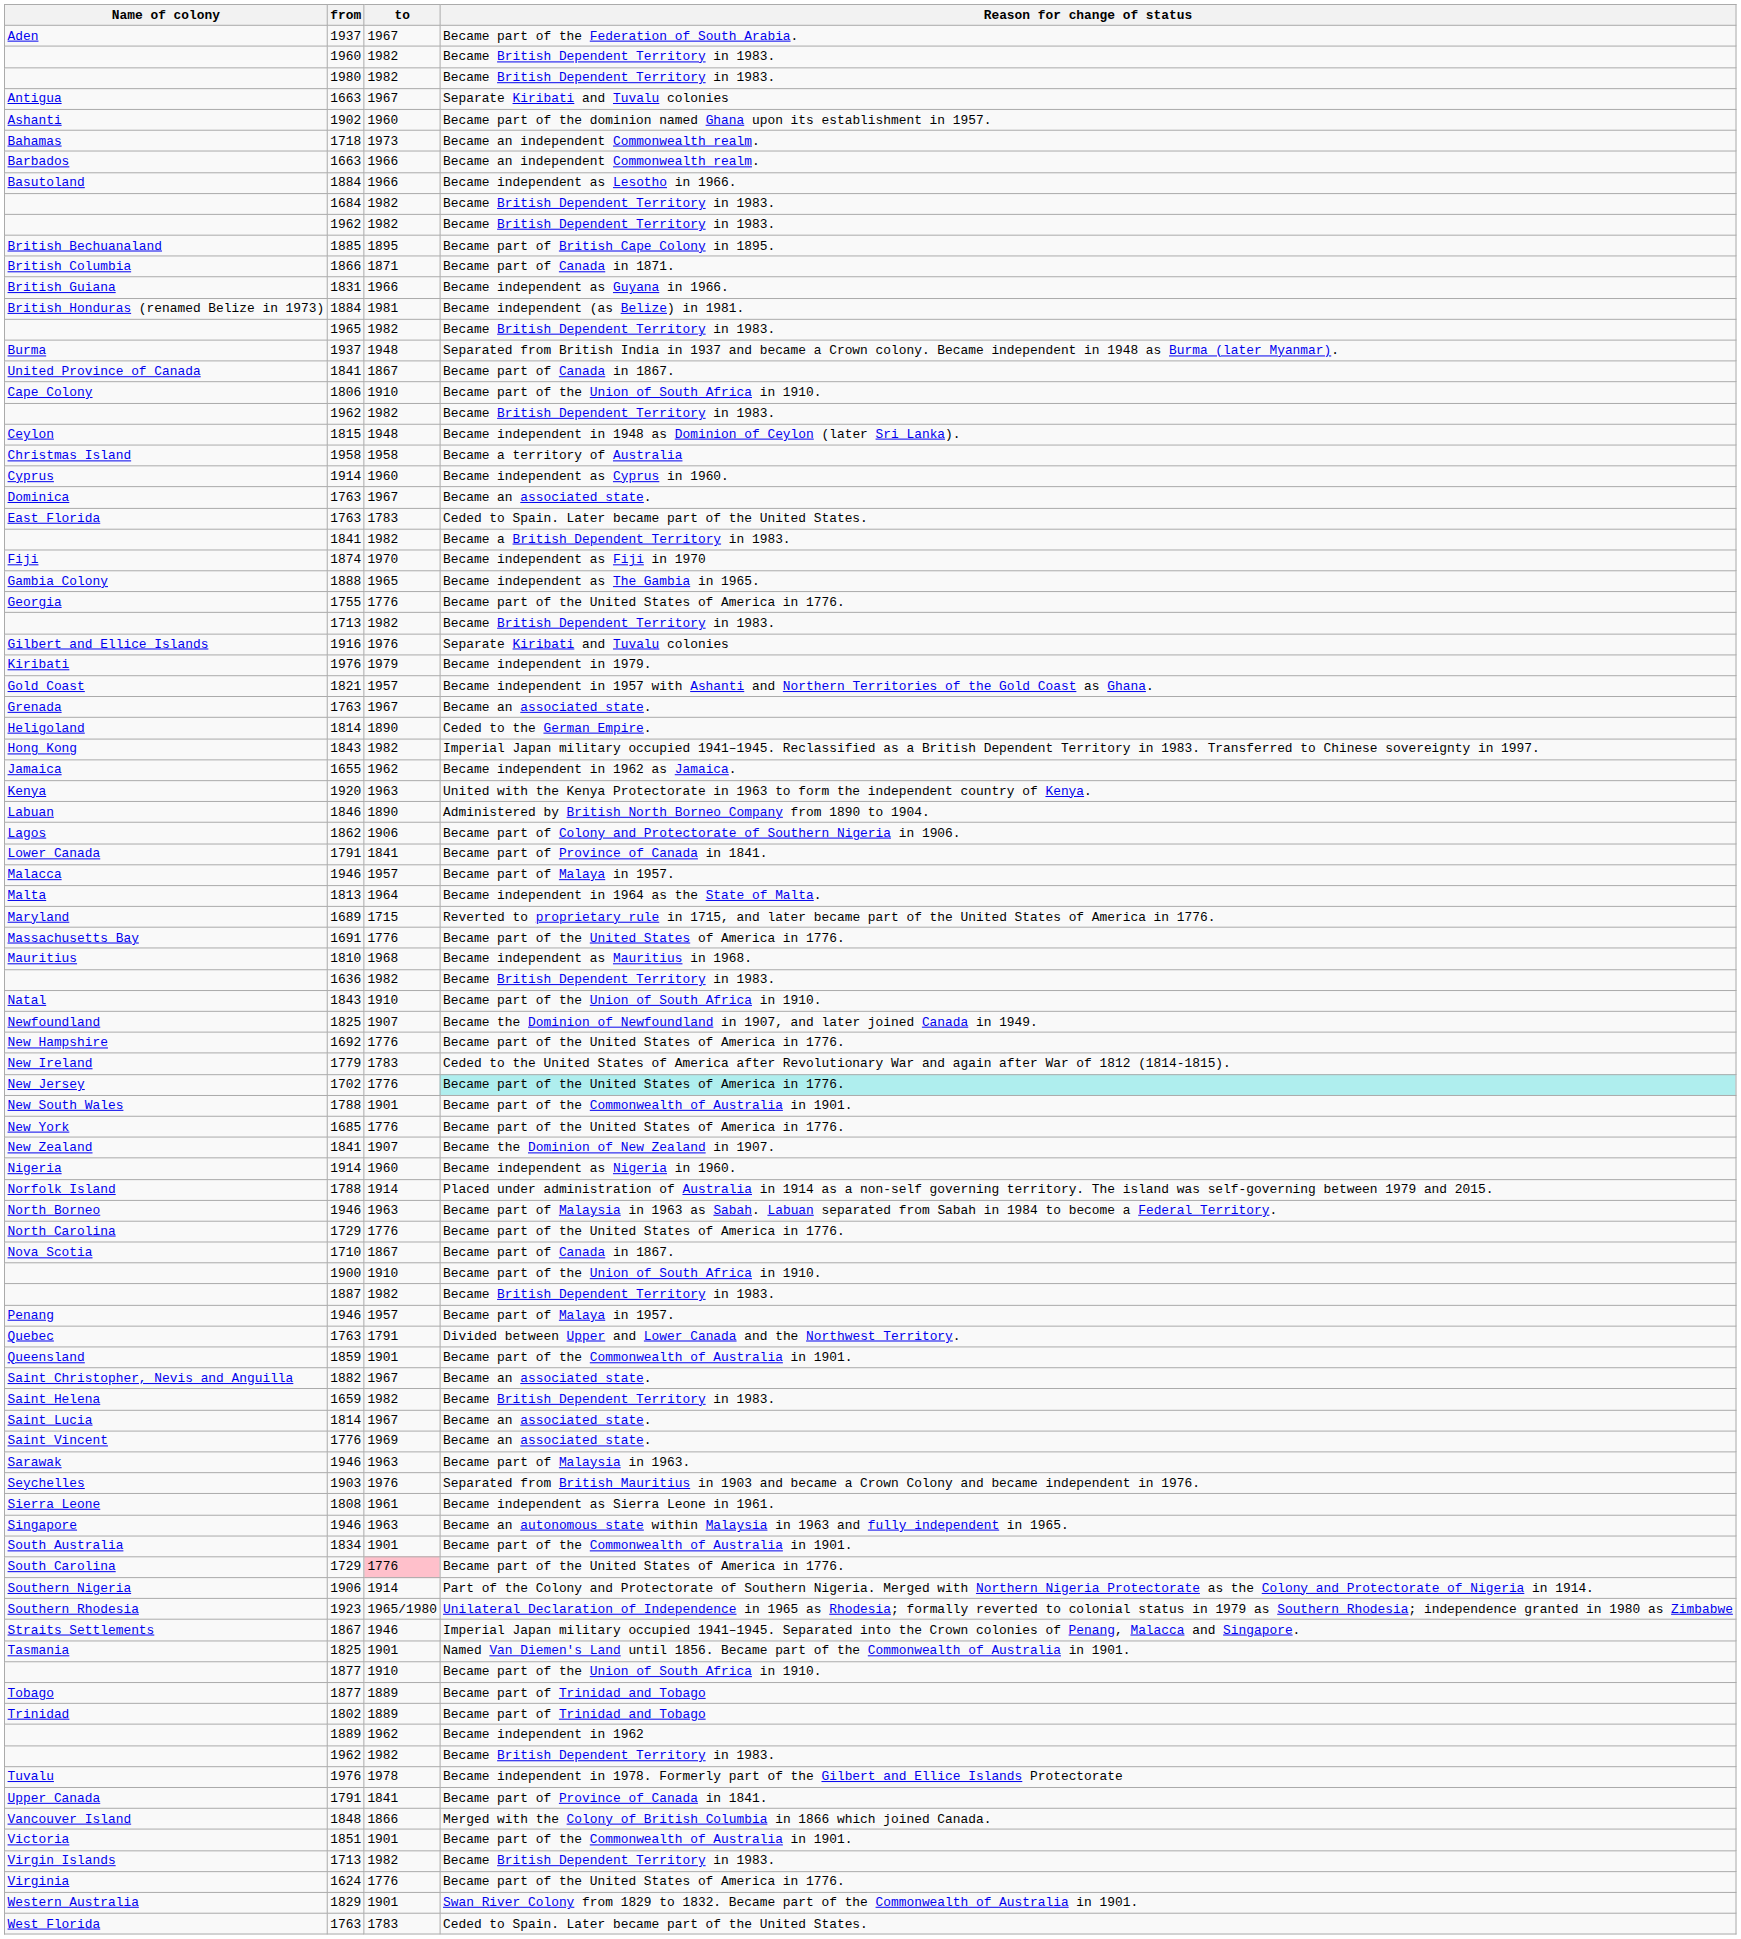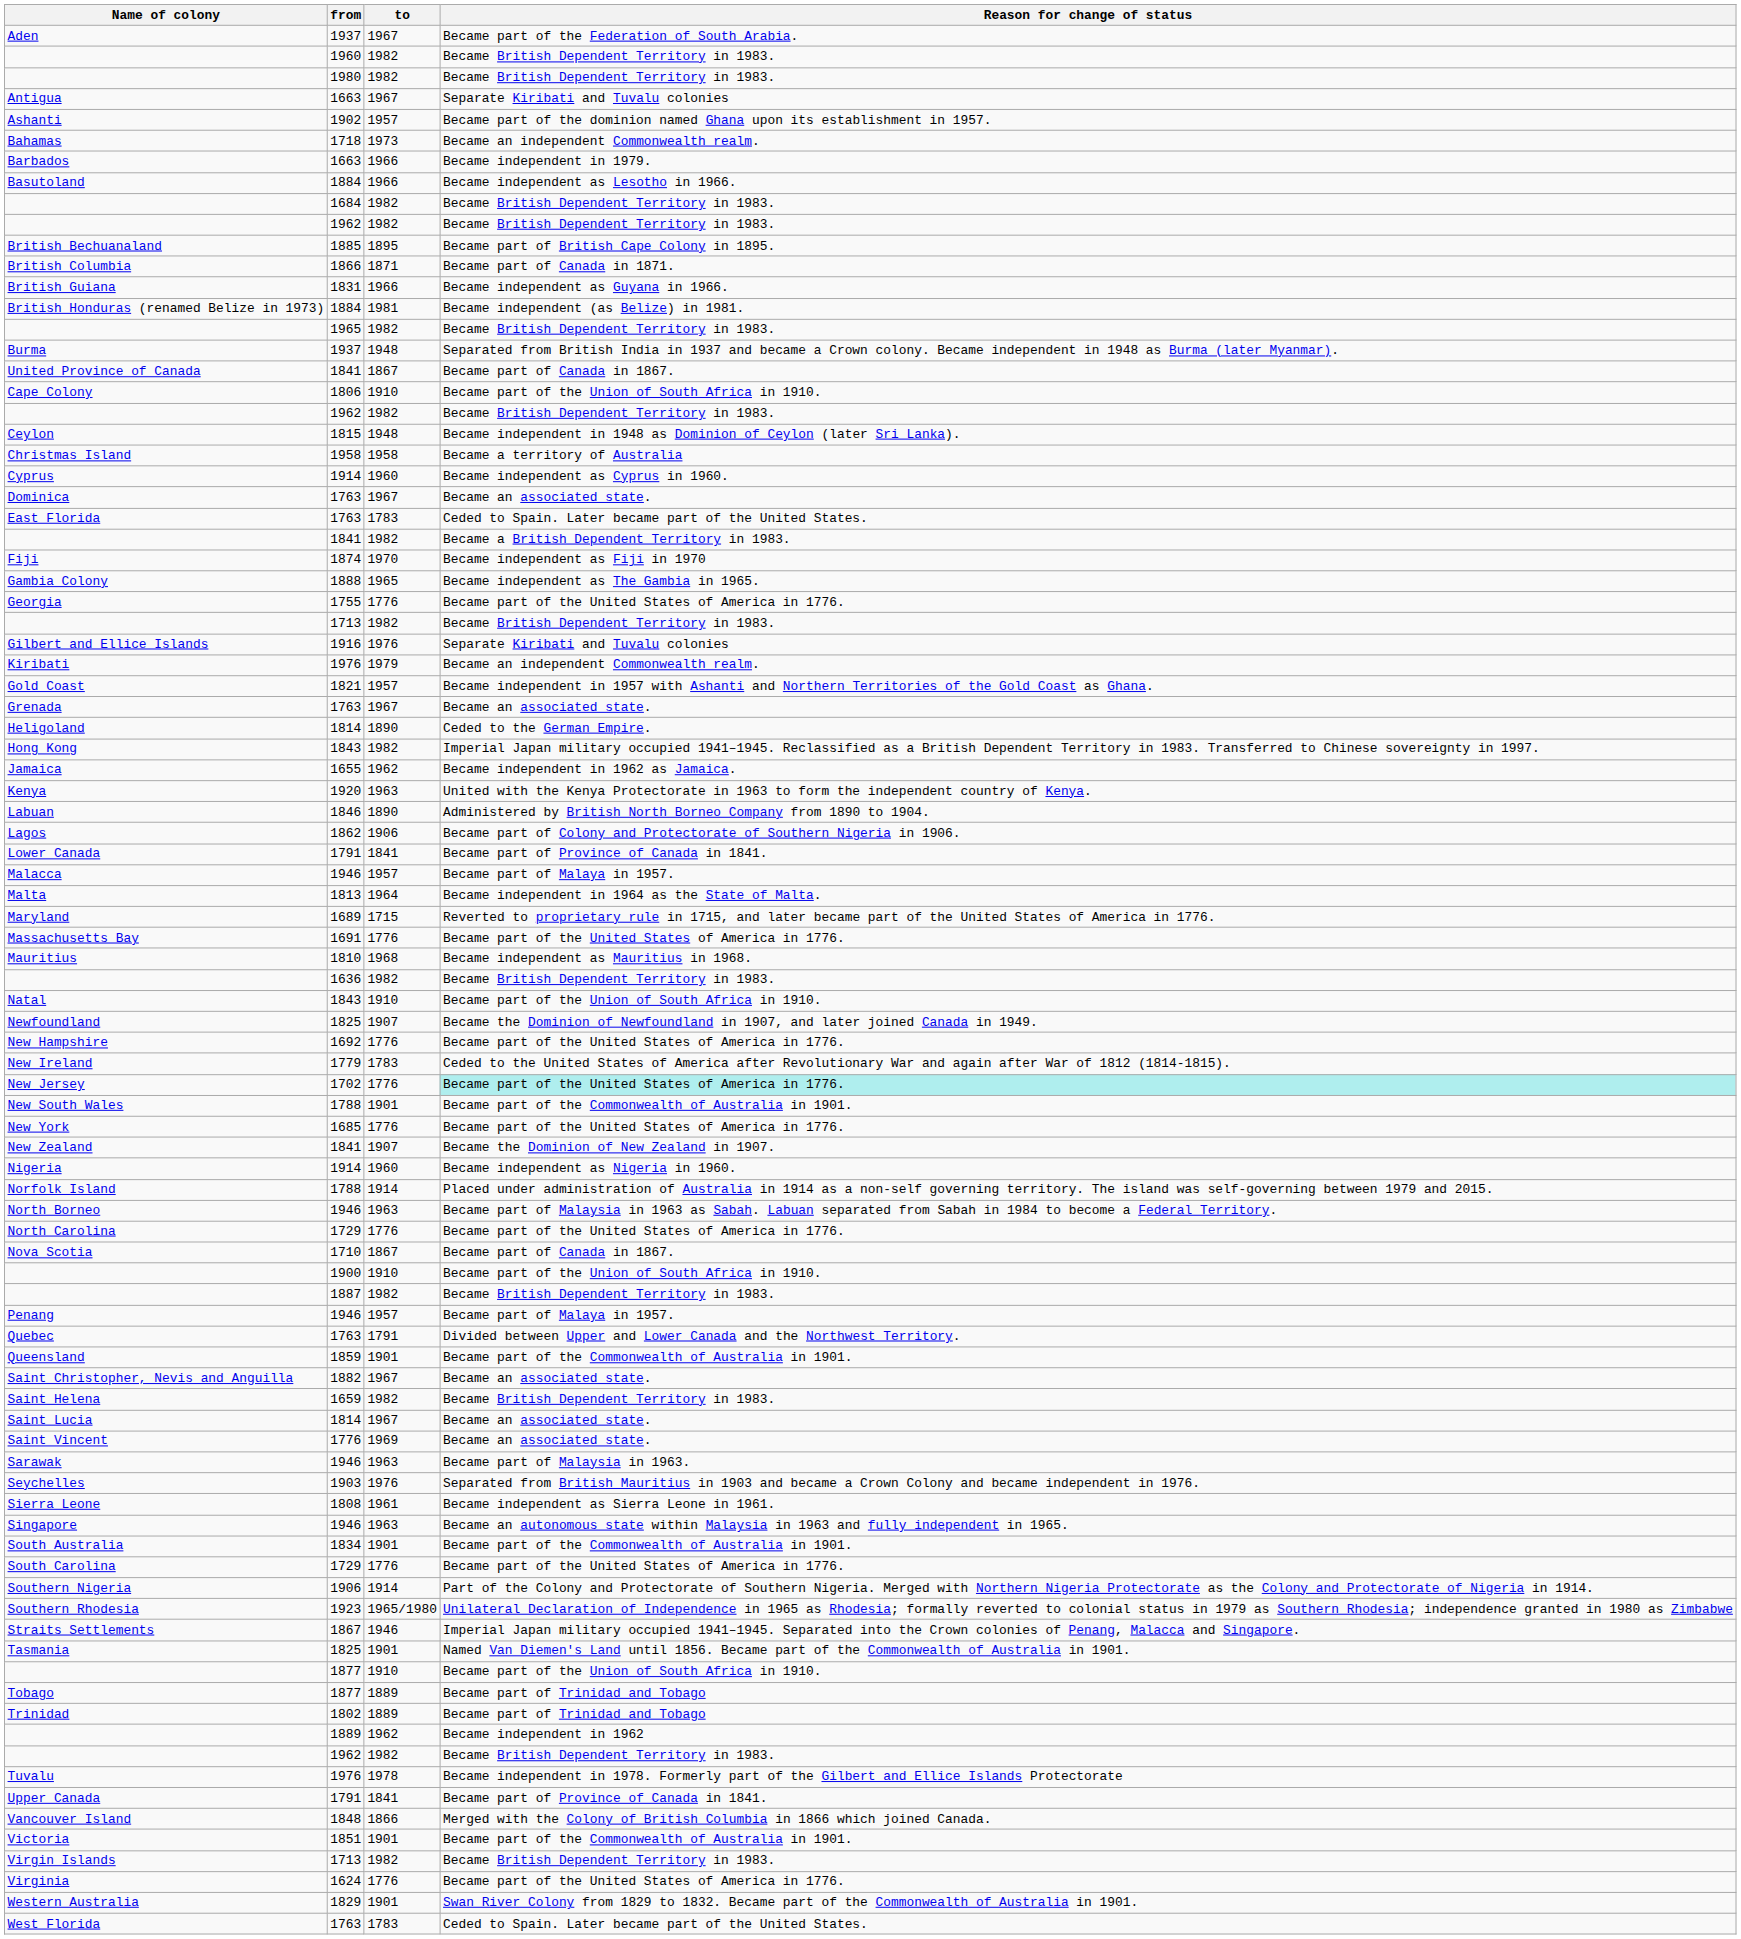Ashanti | to: 1960 -> 1957
Barbados | Reason for change of status: Became an independent Commonwealth realm. -> Became independent in 1979.
Kiribati | Reason for change of status: Became independent in 1979. -> Became an independent Commonwealth realm.
South Carolina | to: pink background -> no background
